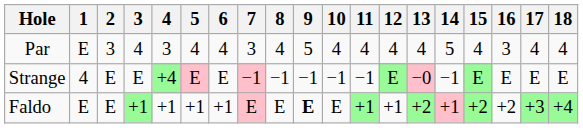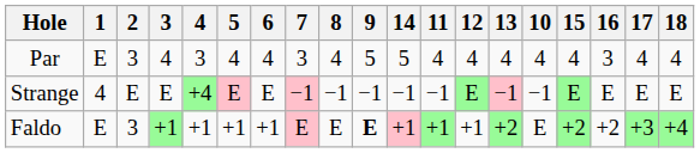columns swapped: 10 <-> 14
Strange | 13: −0 -> −1
Faldo | 2: E -> 3
